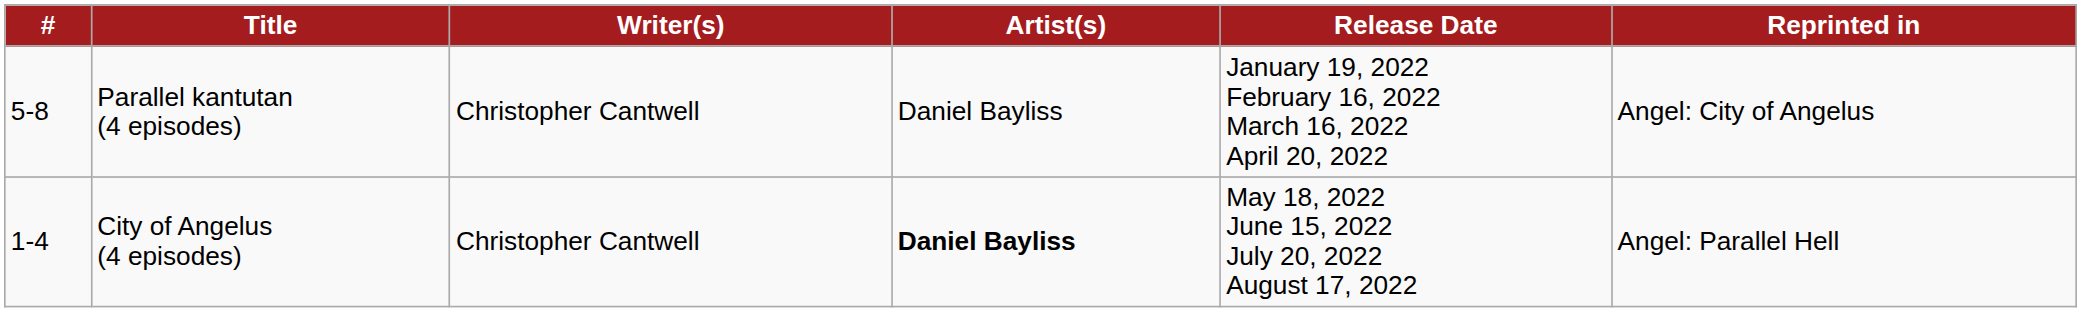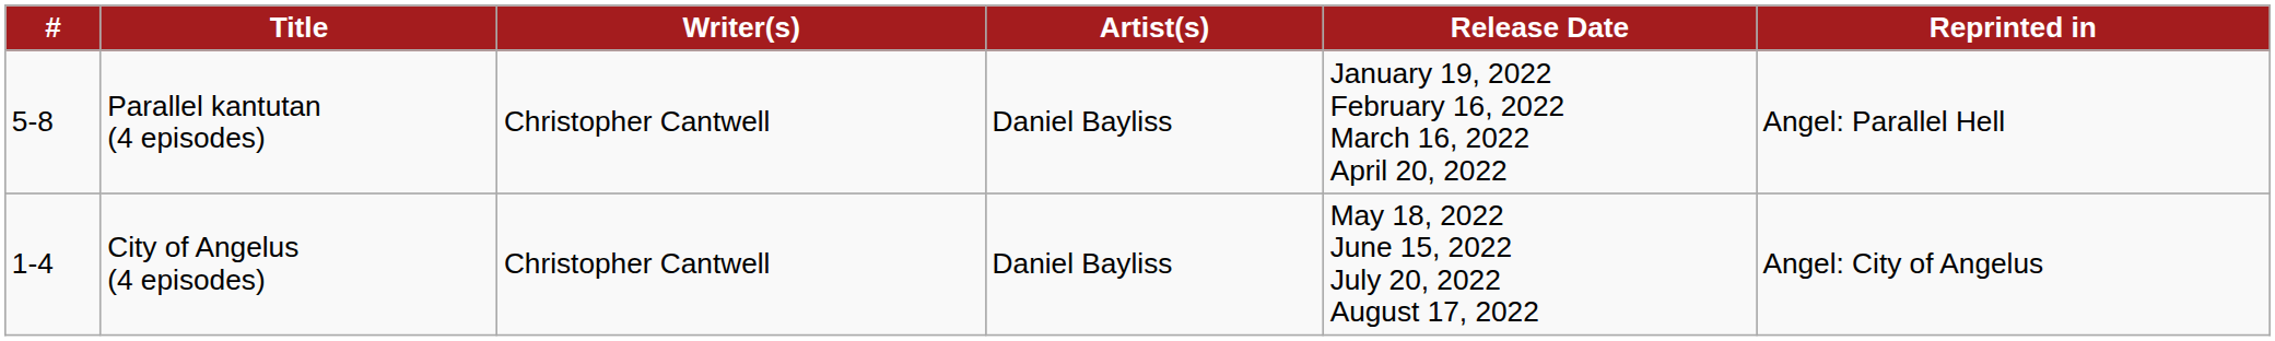Parallel kantutan (4 episodes) | Reprinted in: Angel: City of Angelus -> Angel: Parallel Hell
City of Angelus (4 episodes) | Artist(s): bold -> normal
City of Angelus (4 episodes) | Reprinted in: Angel: Parallel Hell -> Angel: City of Angelus
